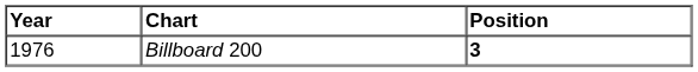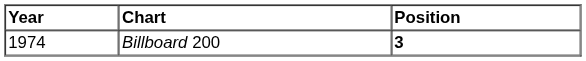Billboard 200 | Year: 1976 -> 1974
